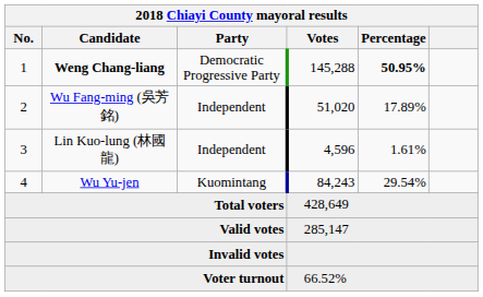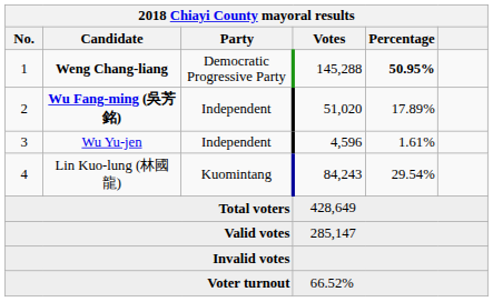2 | Candidate: normal -> bold
3 | Candidate: Lin Kuo-lung (林國龍) -> Wu Yu-jen
4 | Candidate: Wu Yu-jen -> Lin Kuo-lung (林國龍)
